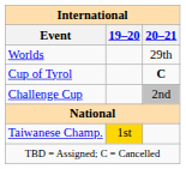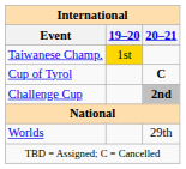rows swapped: Worlds <-> Taiwanese Champ.
Challenge Cup | 20–21: normal -> bold
